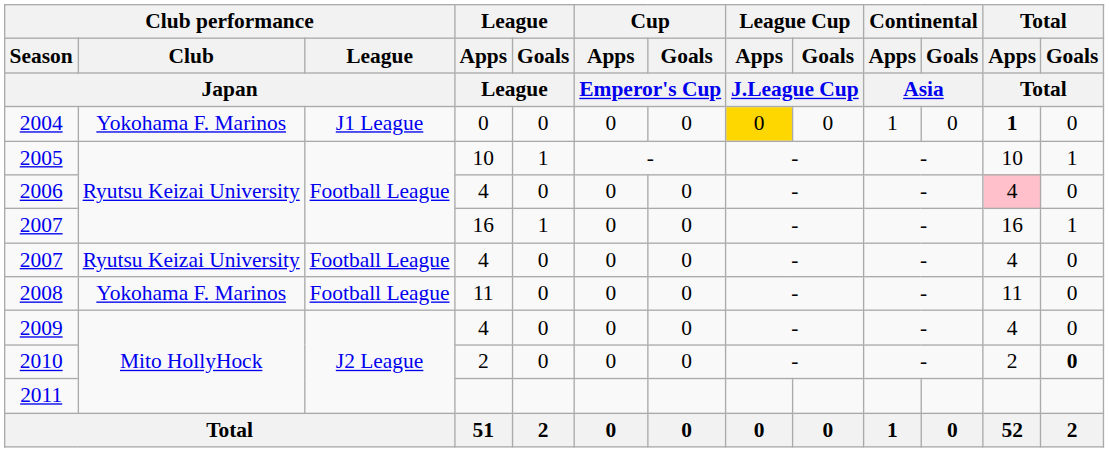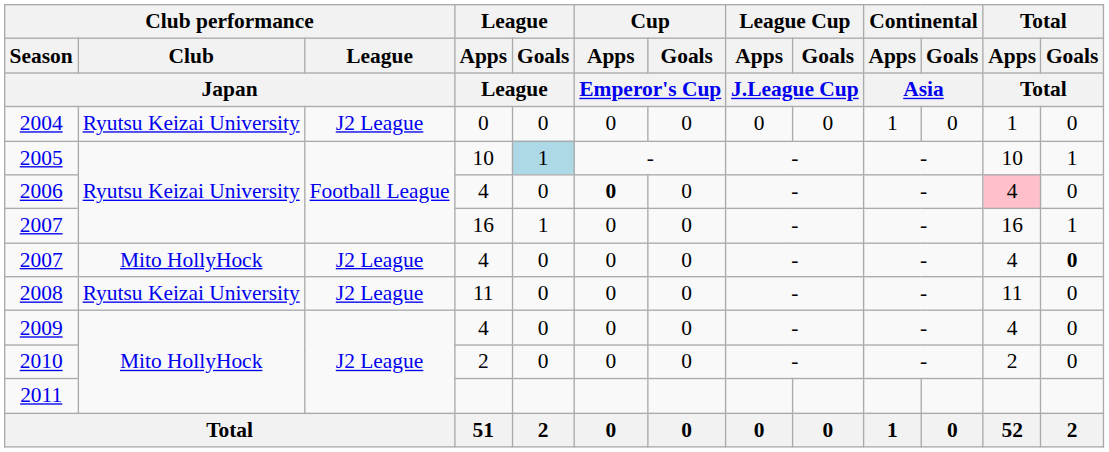2004 | Club performance / Club / Japan: Yokohama F. Marinos -> Ryutsu Keizai University
2004 | Club performance / League / Japan: J1 League -> J2 League
2004 | League Cup / Apps / J.League Cup: gold background -> no background
2004 | Total / Apps / Total: bold -> normal
2005 | League / Goals / League: no background -> lightblue background
2006 | Cup / Apps / Emperor's Cup: normal -> bold
2007 / 4 | Club performance / Club / Japan: Ryutsu Keizai University -> Mito HollyHock
2007 / 4 | Club performance / League / Japan: Football League -> J2 League
2007 / 4 | Total / Goals / Total: normal -> bold
2008 | Club performance / Club / Japan: Yokohama F. Marinos -> Ryutsu Keizai University
2008 | Club performance / League / Japan: Football League -> J2 League
2010 | Total / Goals / Total: bold -> normal
